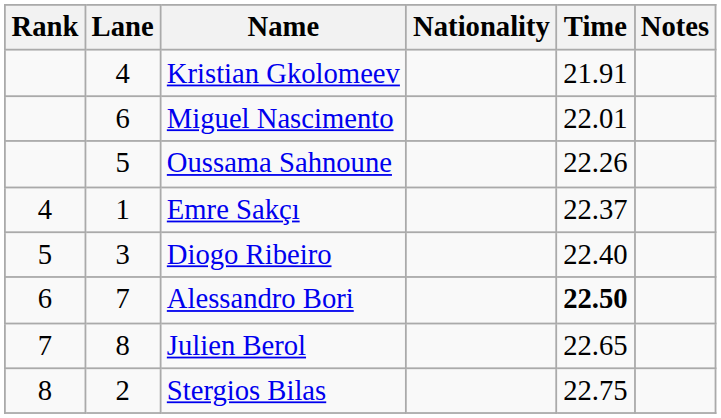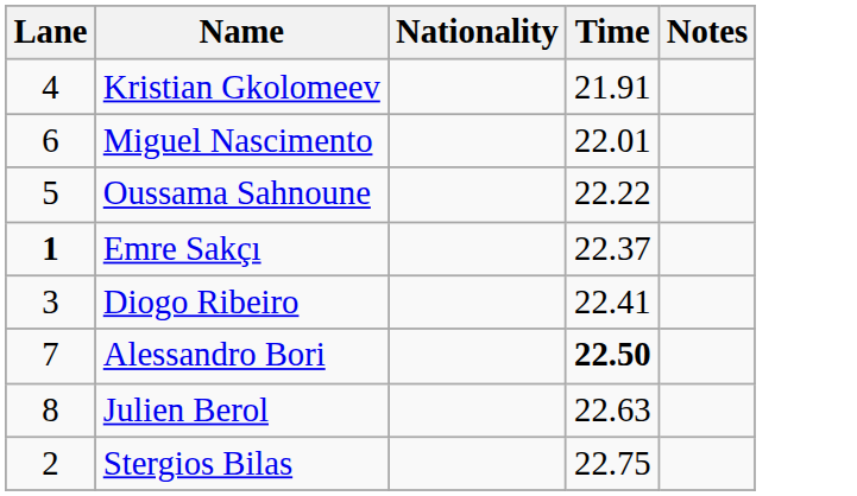- column: Rank | 4 | 5 | 6 | 7 | 8
Oussama Sahnoune | Time: 22.26 -> 22.22
Emre Sakçı | Lane: normal -> bold
Diogo Ribeiro | Time: 22.40 -> 22.41
Julien Berol | Time: 22.65 -> 22.63
